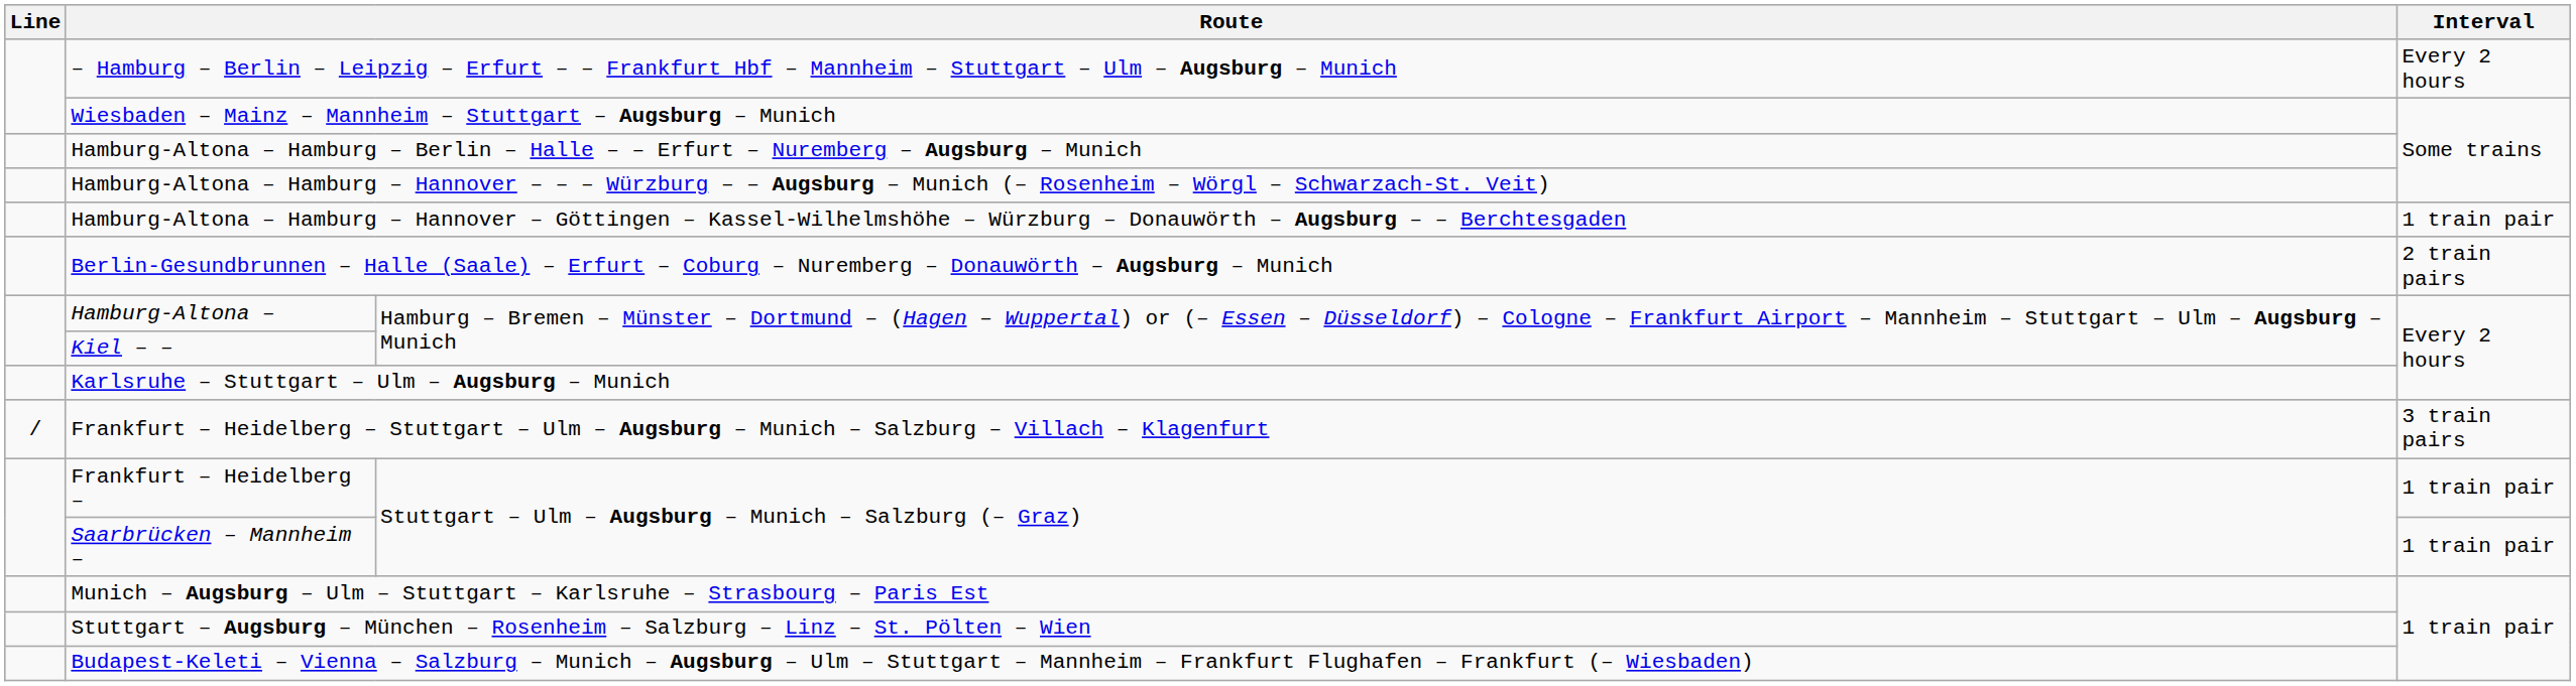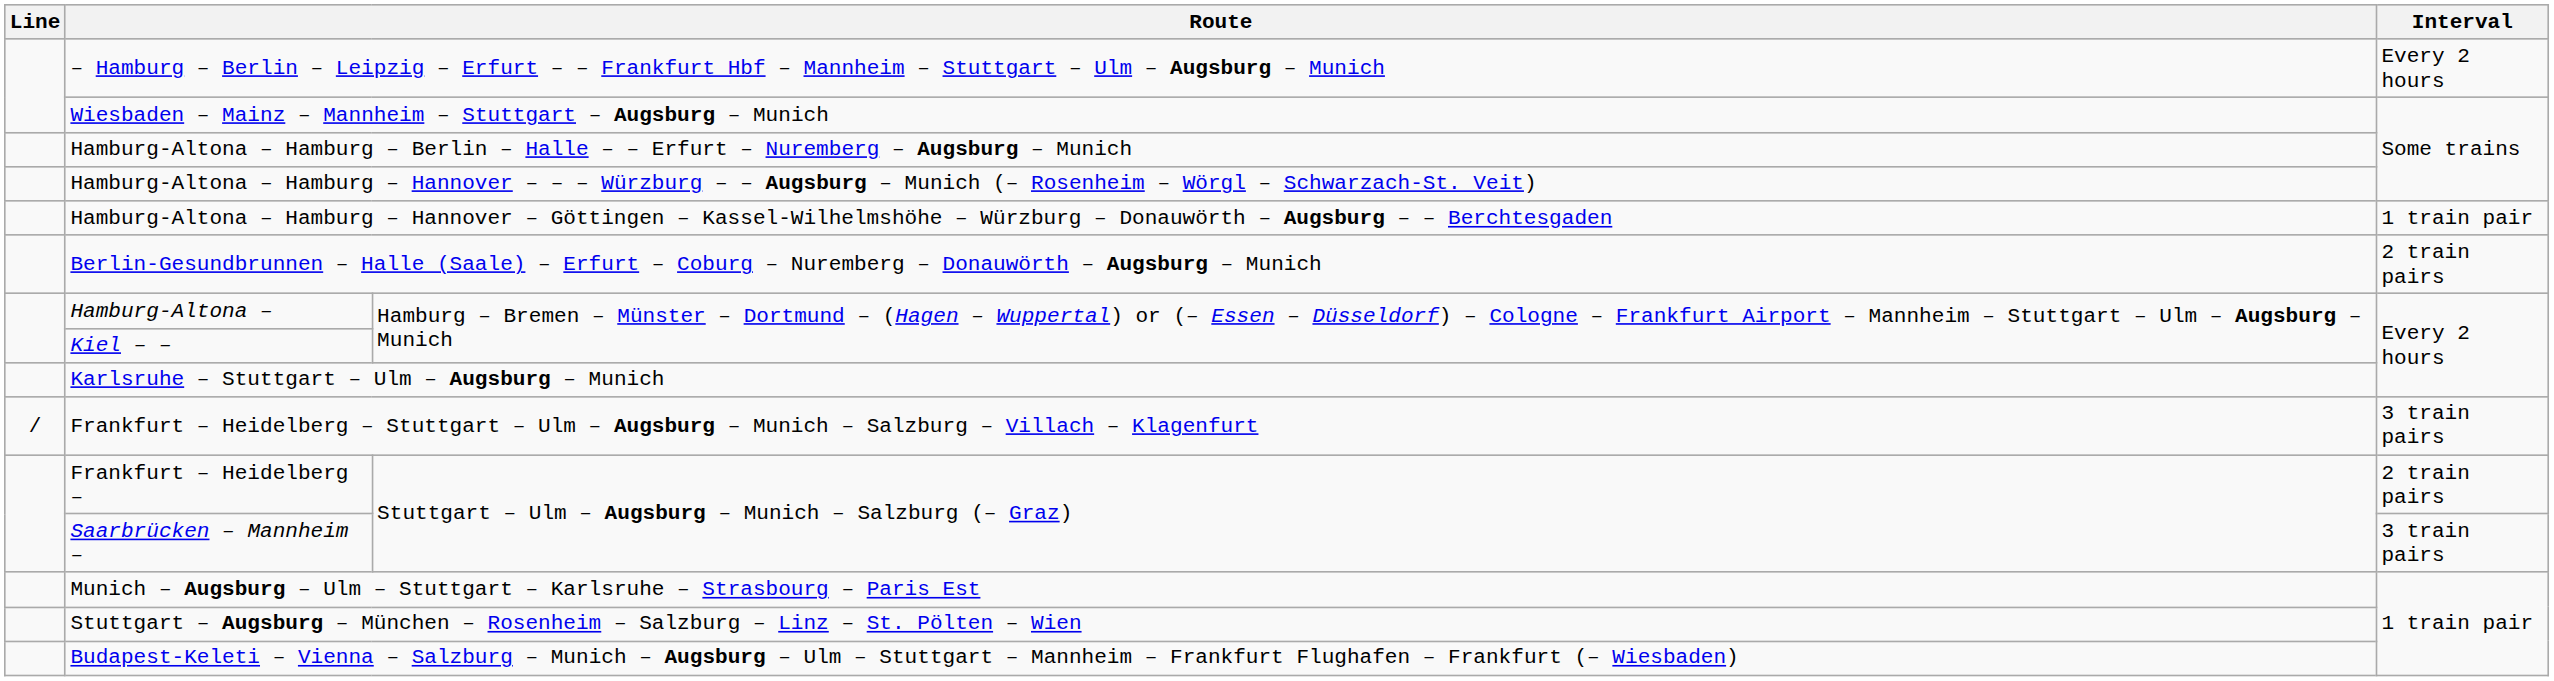Frankfurt – Heidelberg – | Interval: 1 train pair -> 2 train pairs
Saarbrücken – Mannheim – | Interval: 1 train pair -> 3 train pairs
